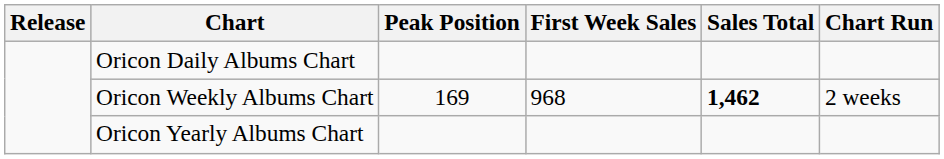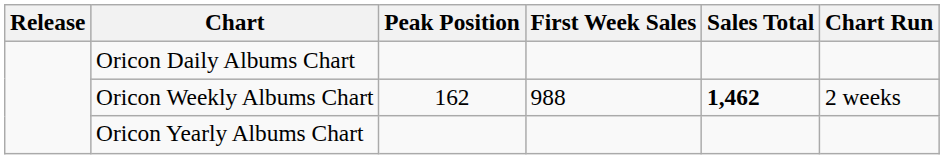Oricon Weekly Albums Chart | Peak Position: 169 -> 162
Oricon Weekly Albums Chart | First Week Sales: 968 -> 988
